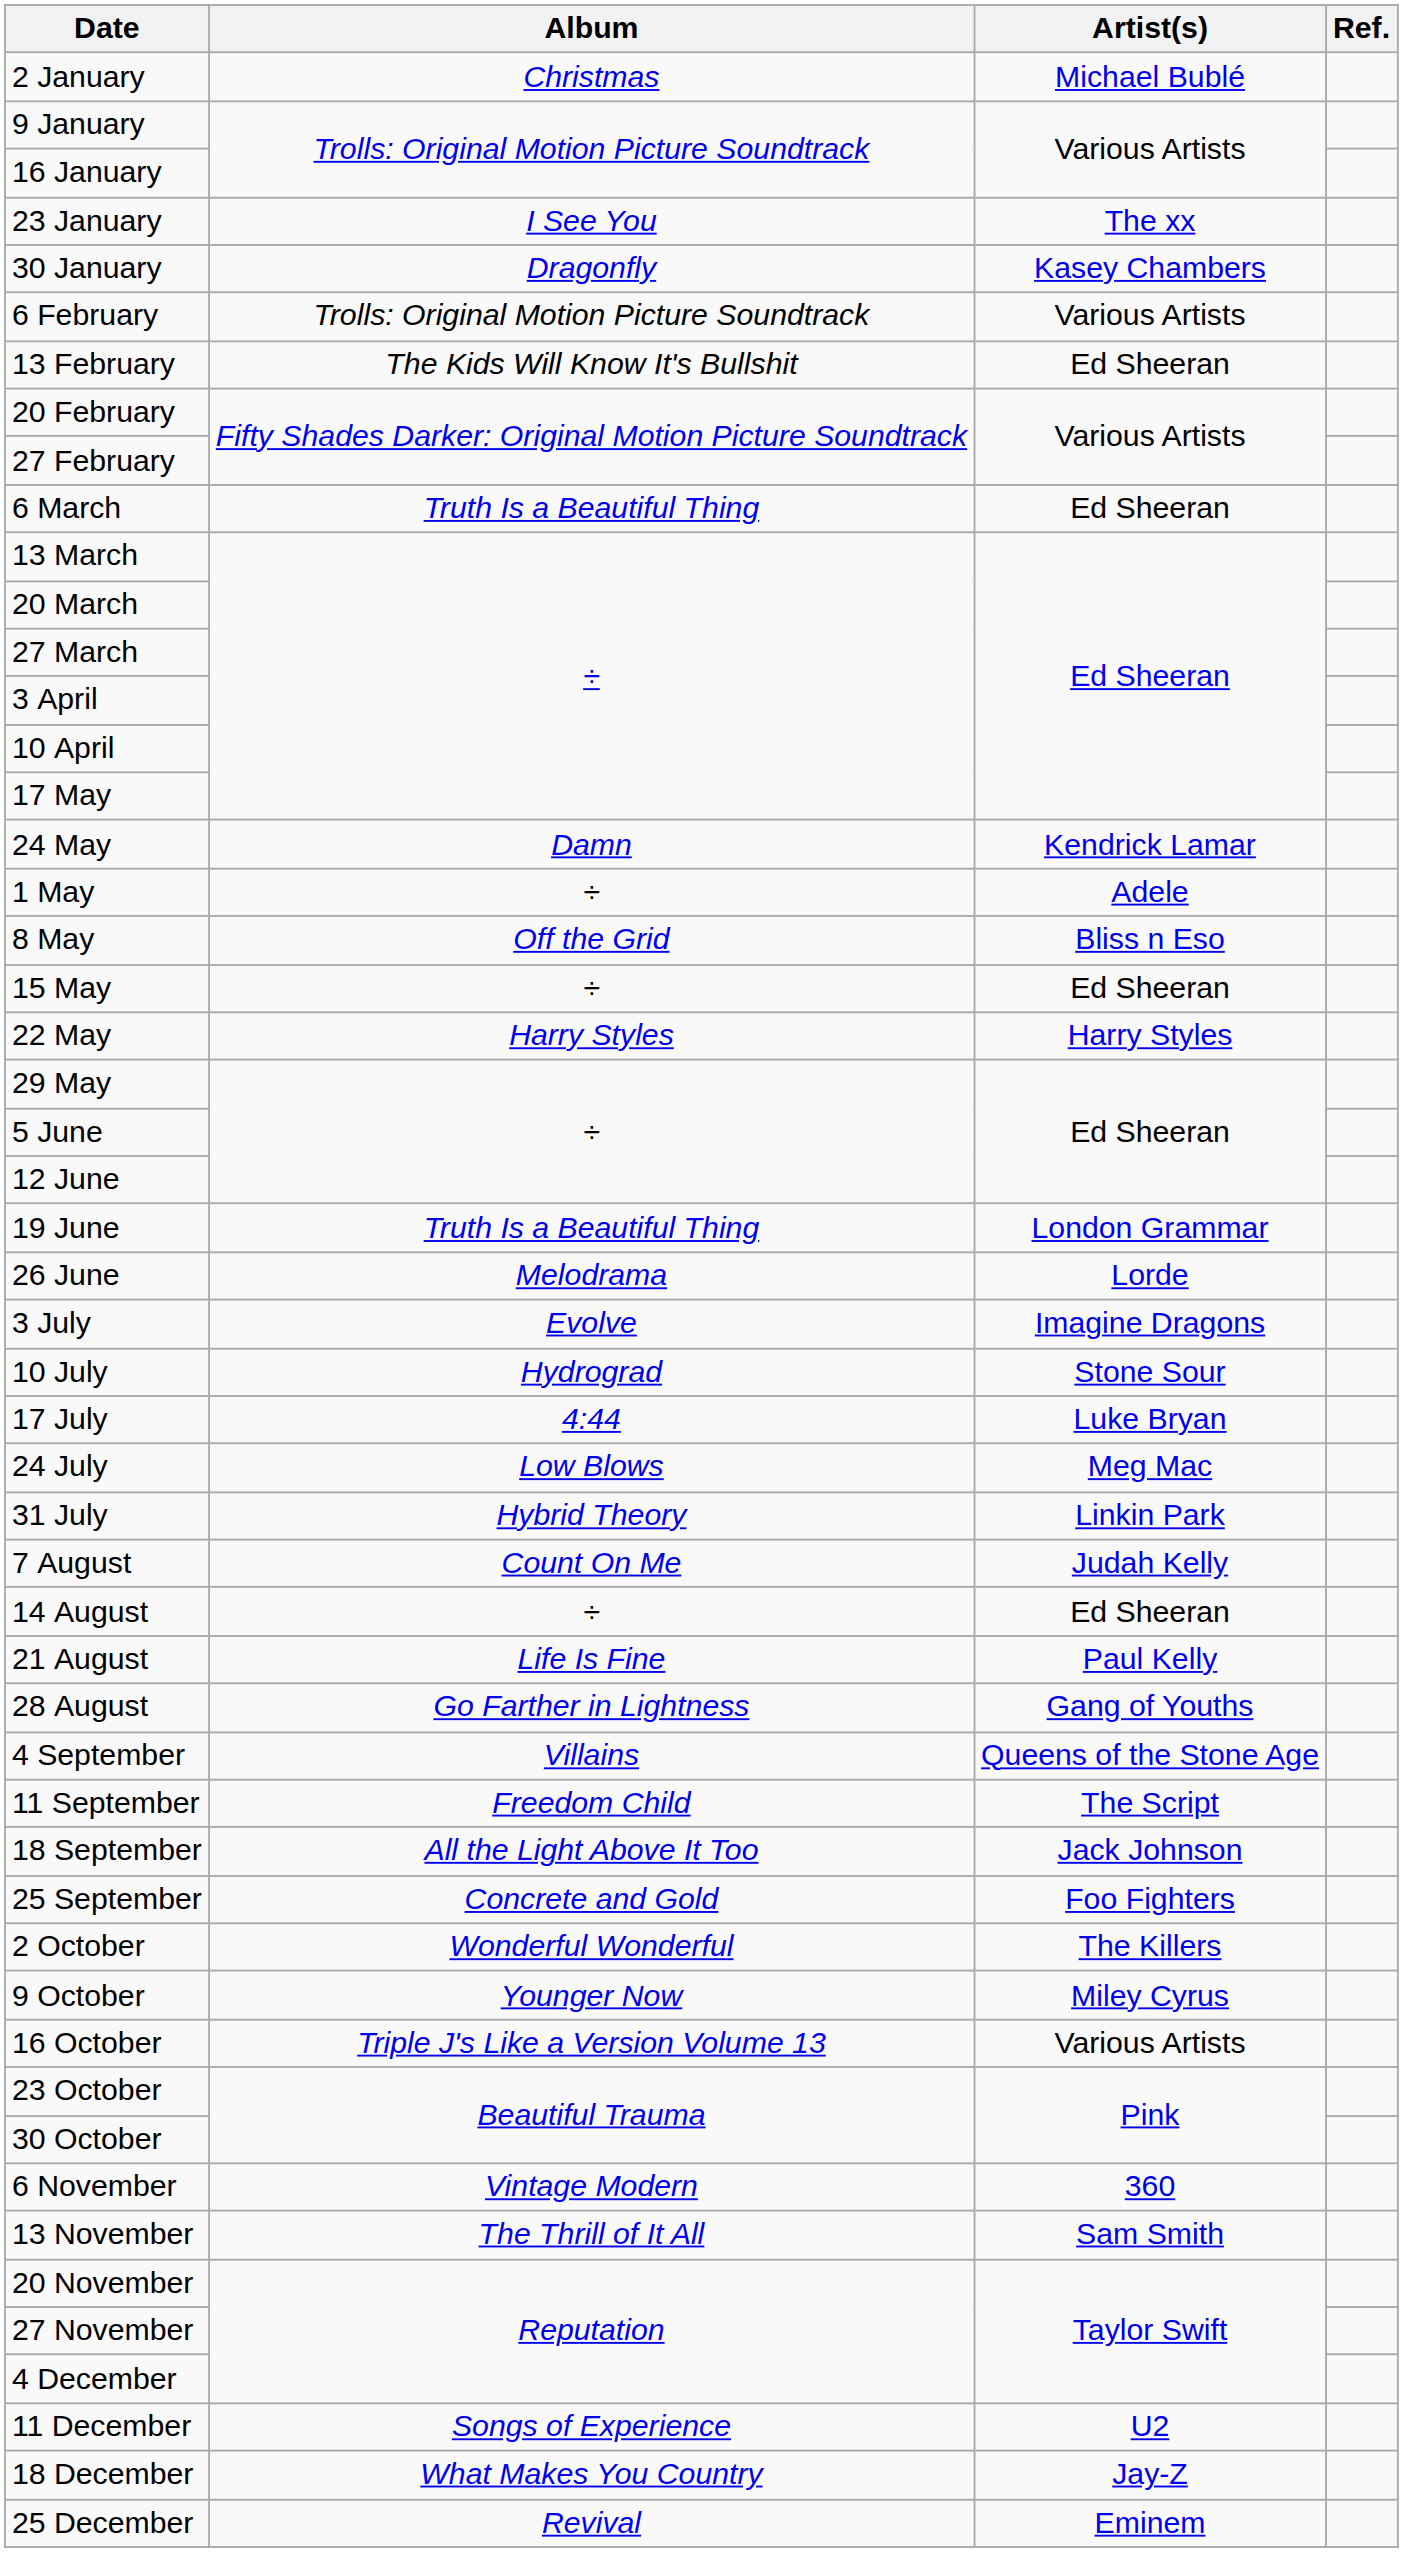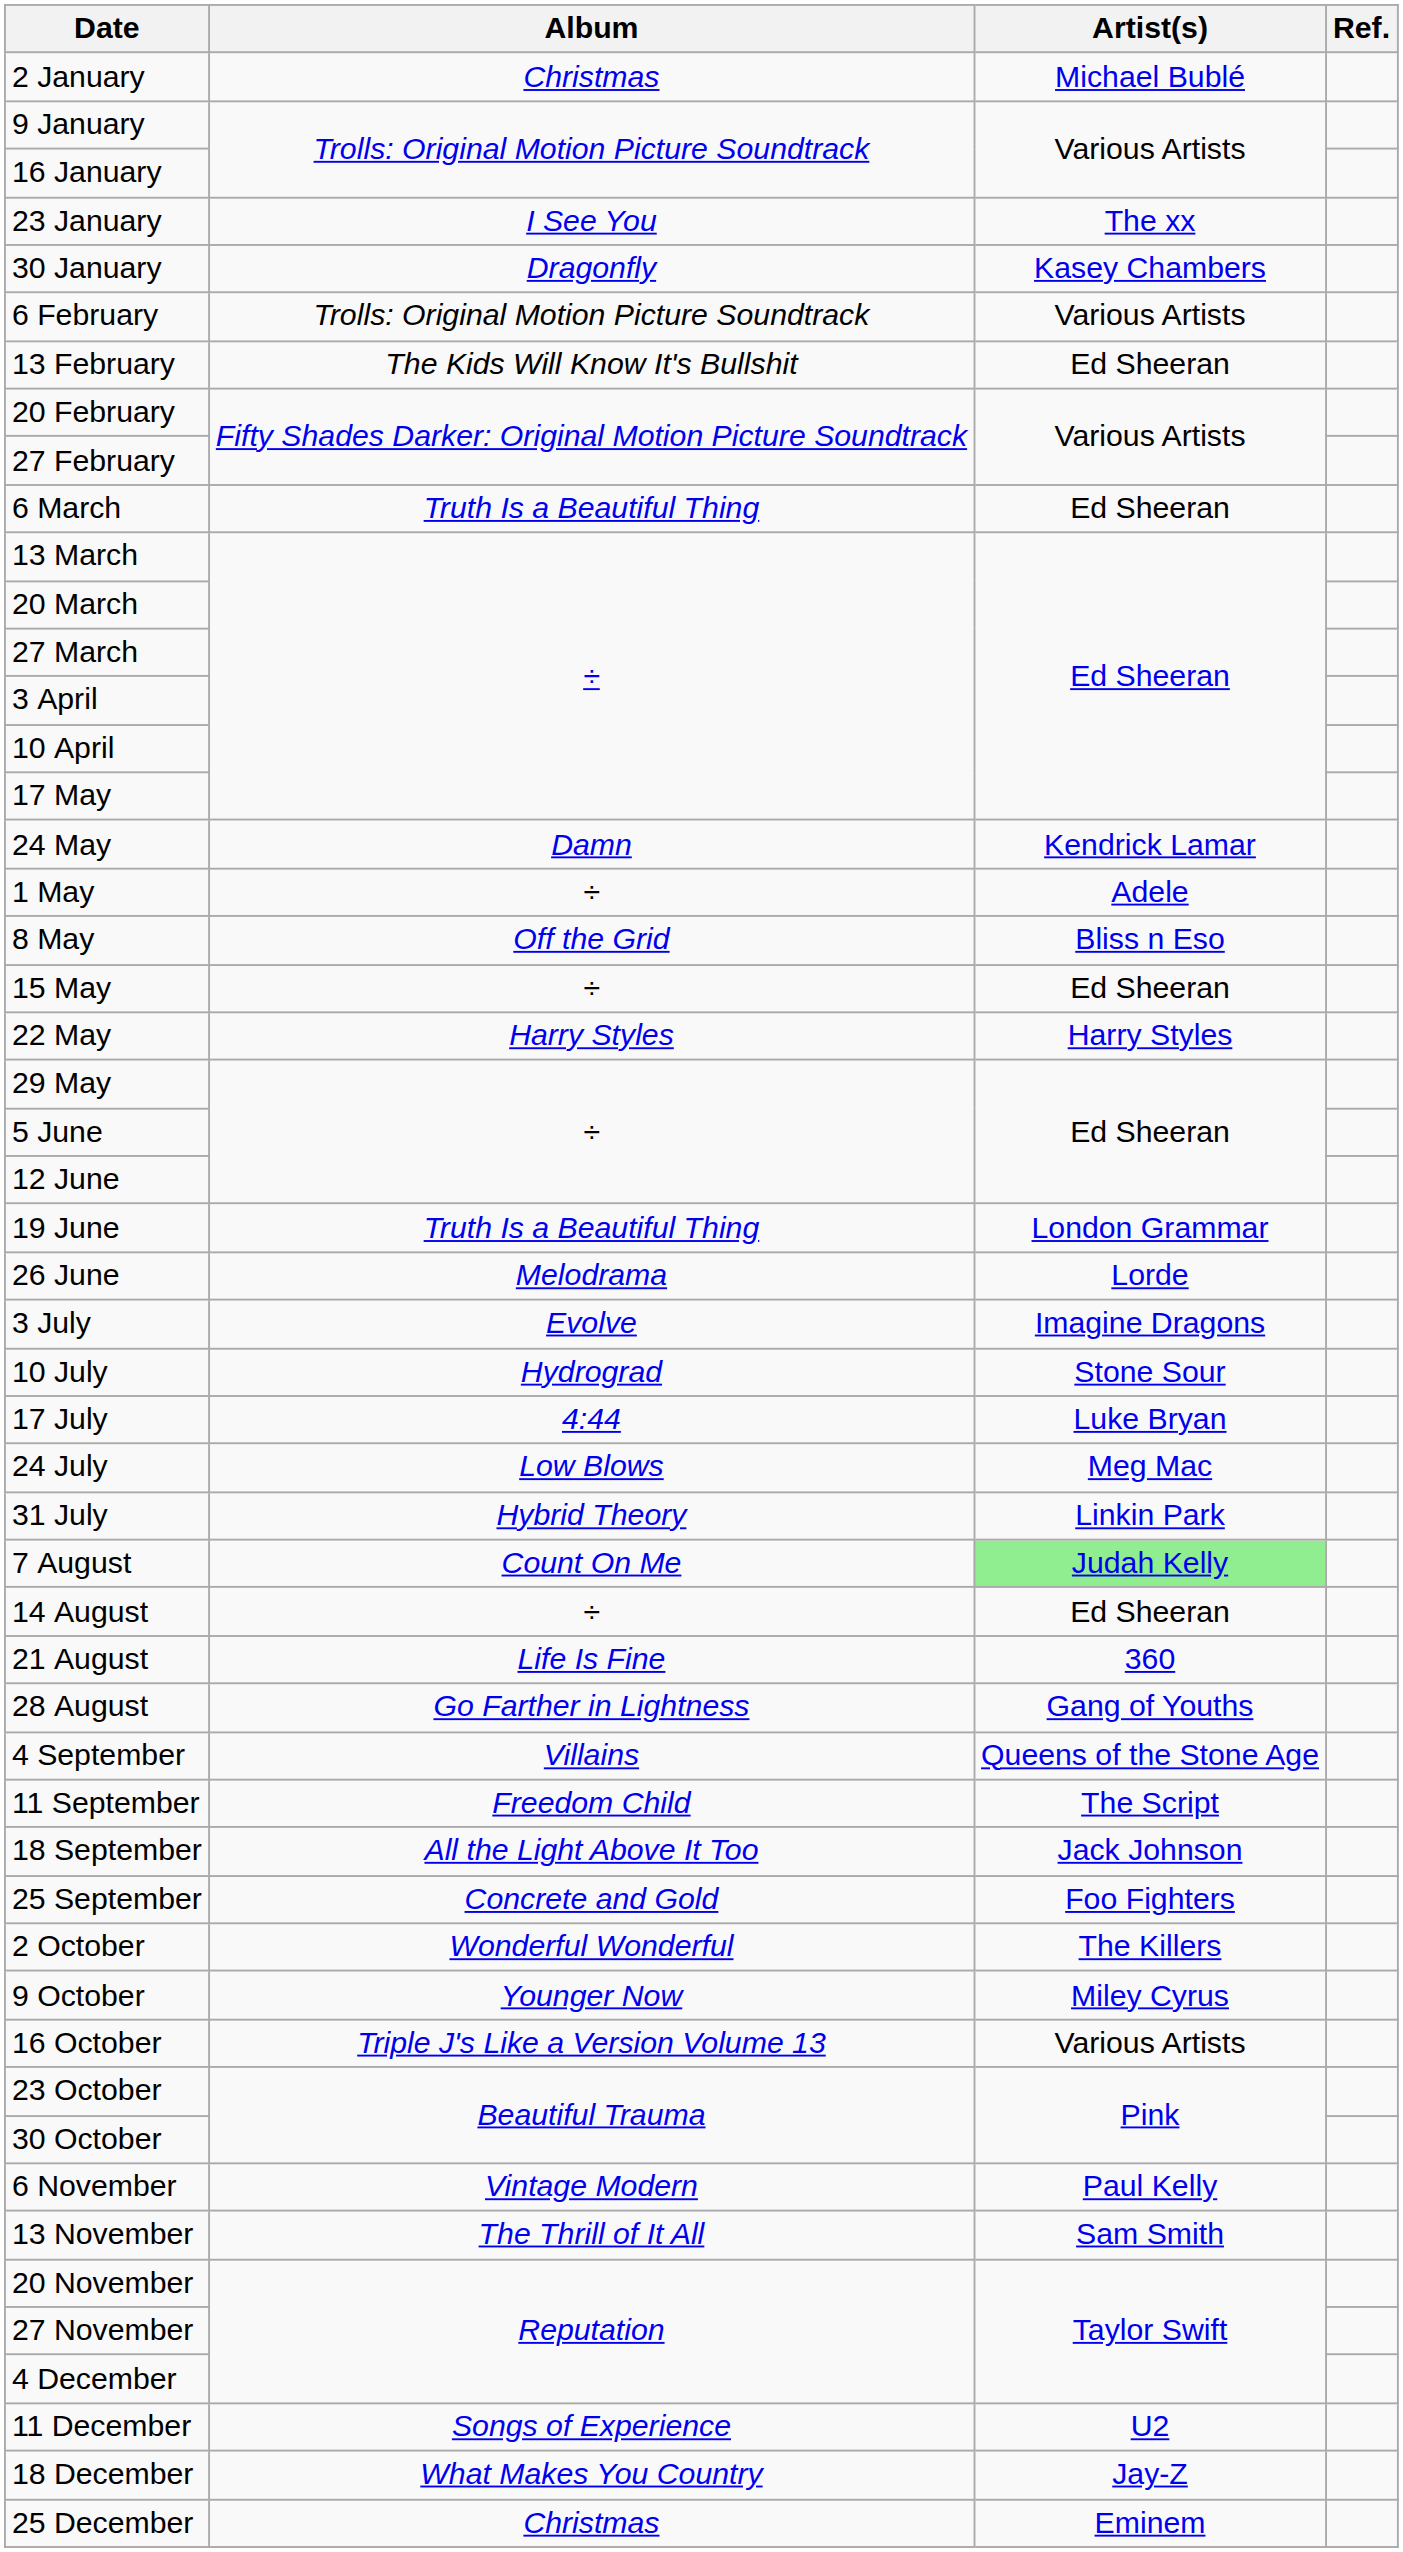7 August | Artist(s): no background -> lightgreen background
21 August | Artist(s): Paul Kelly -> 360
6 November | Artist(s): 360 -> Paul Kelly
25 December | Album: Revival -> Christmas
